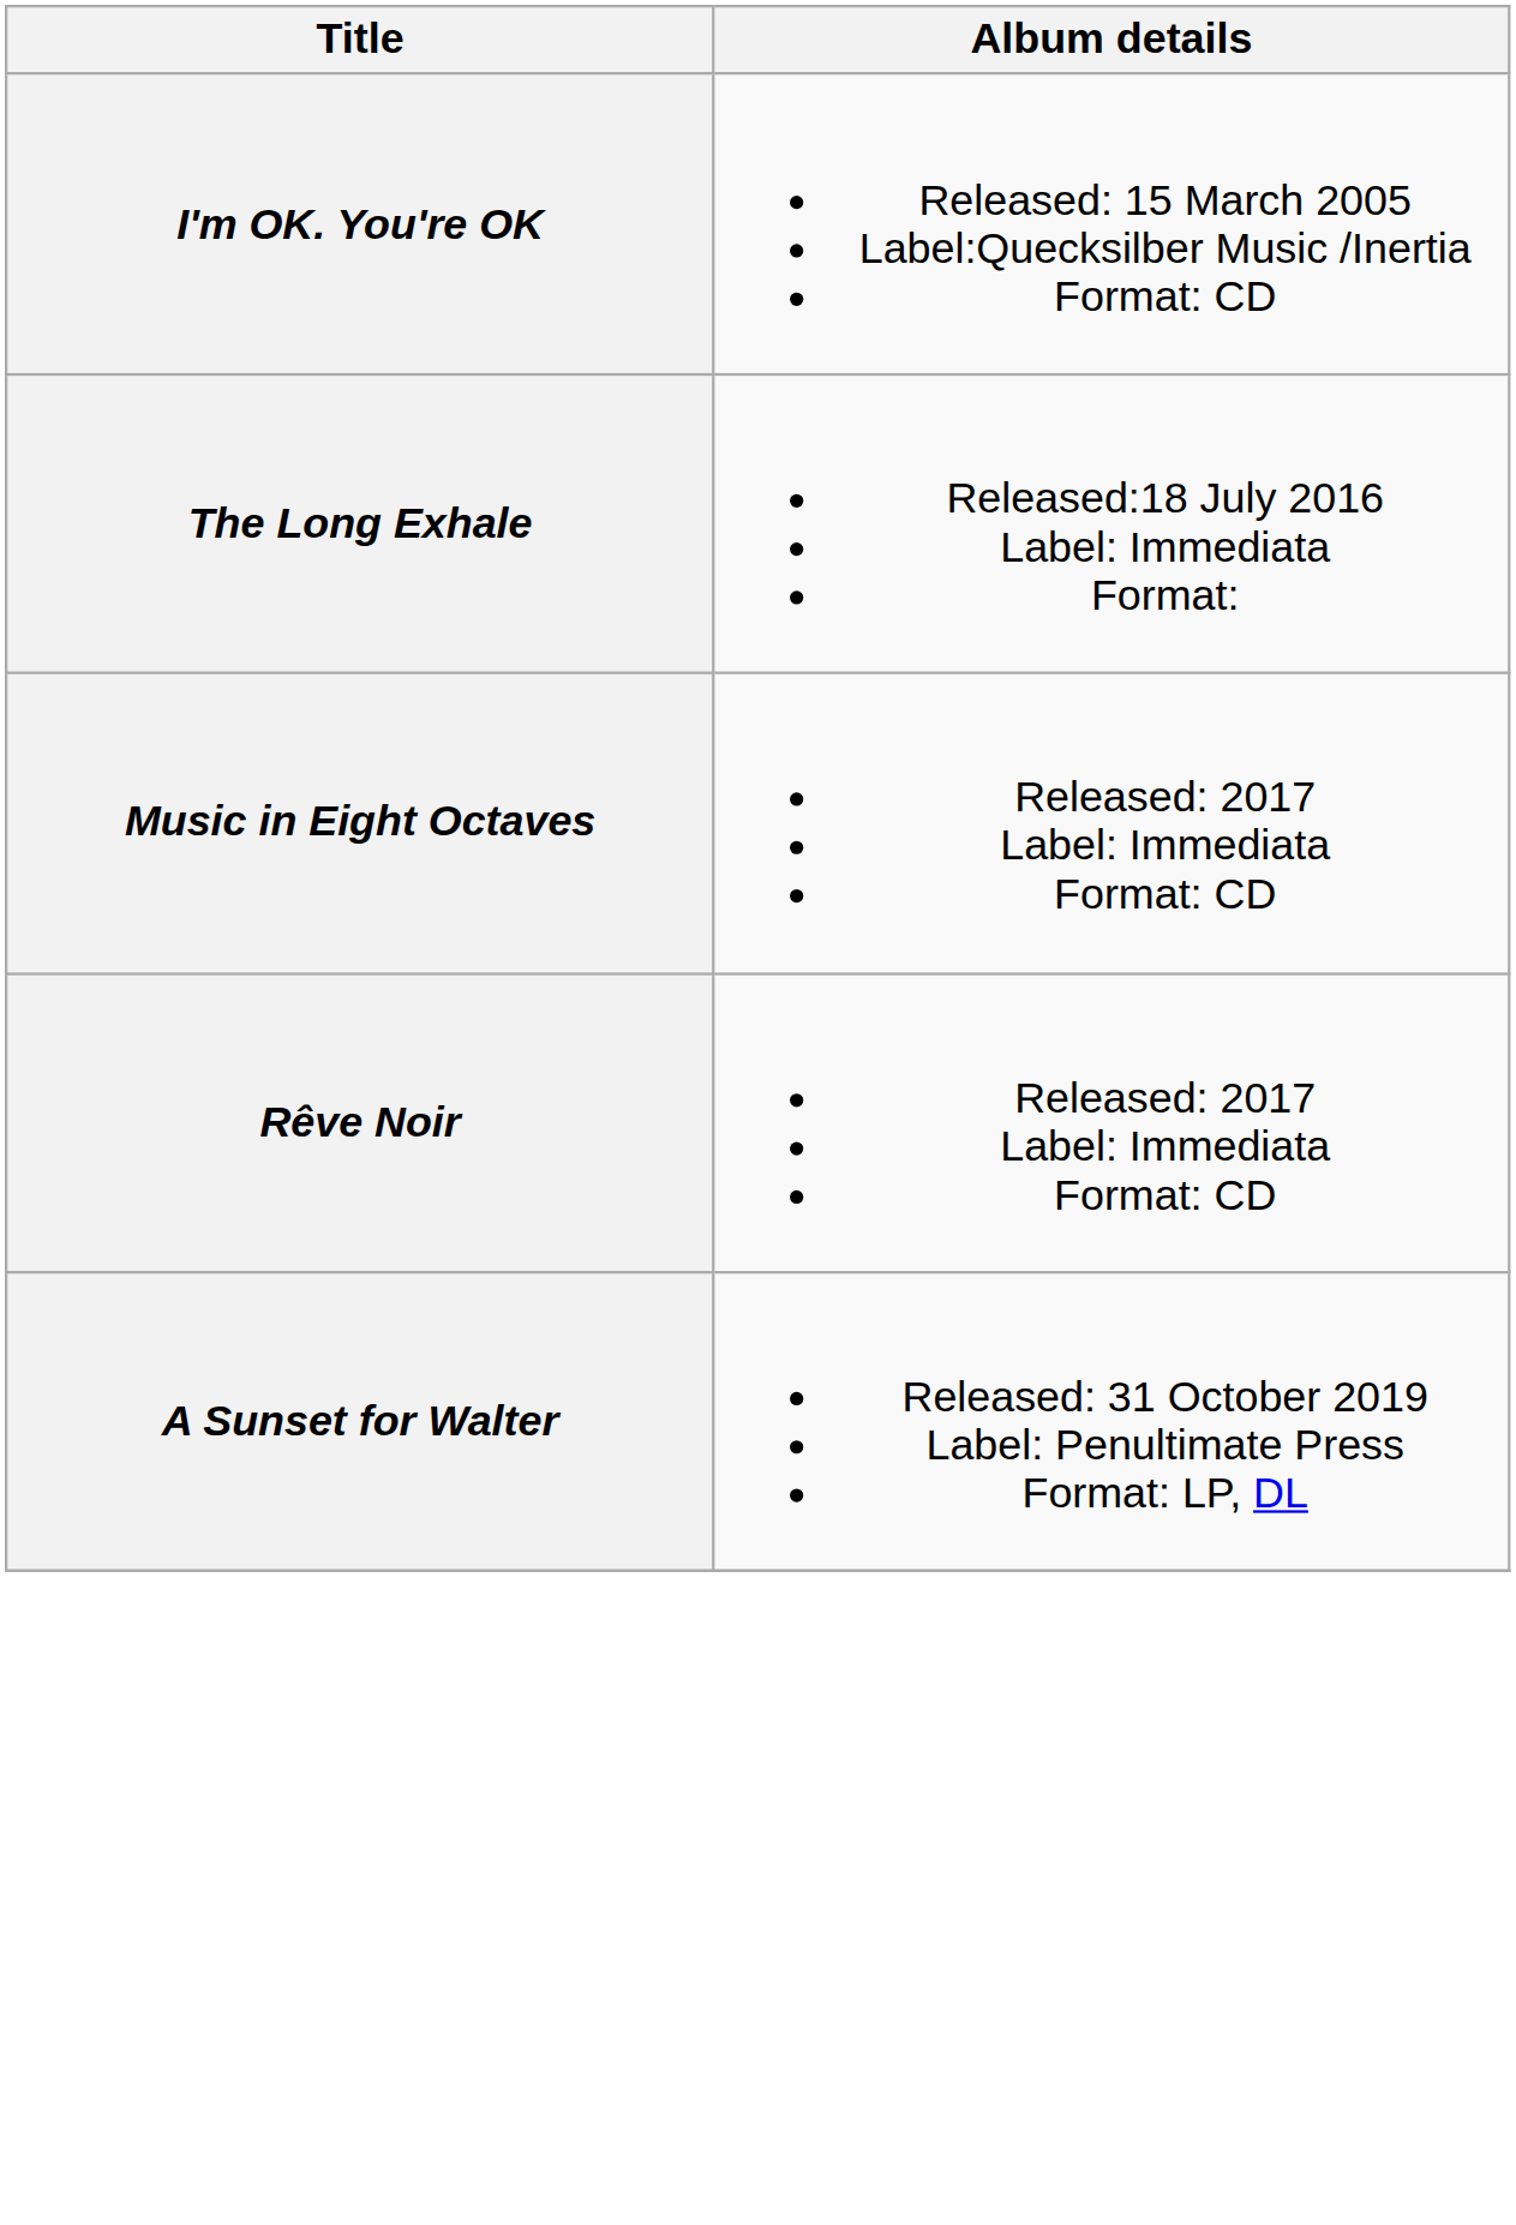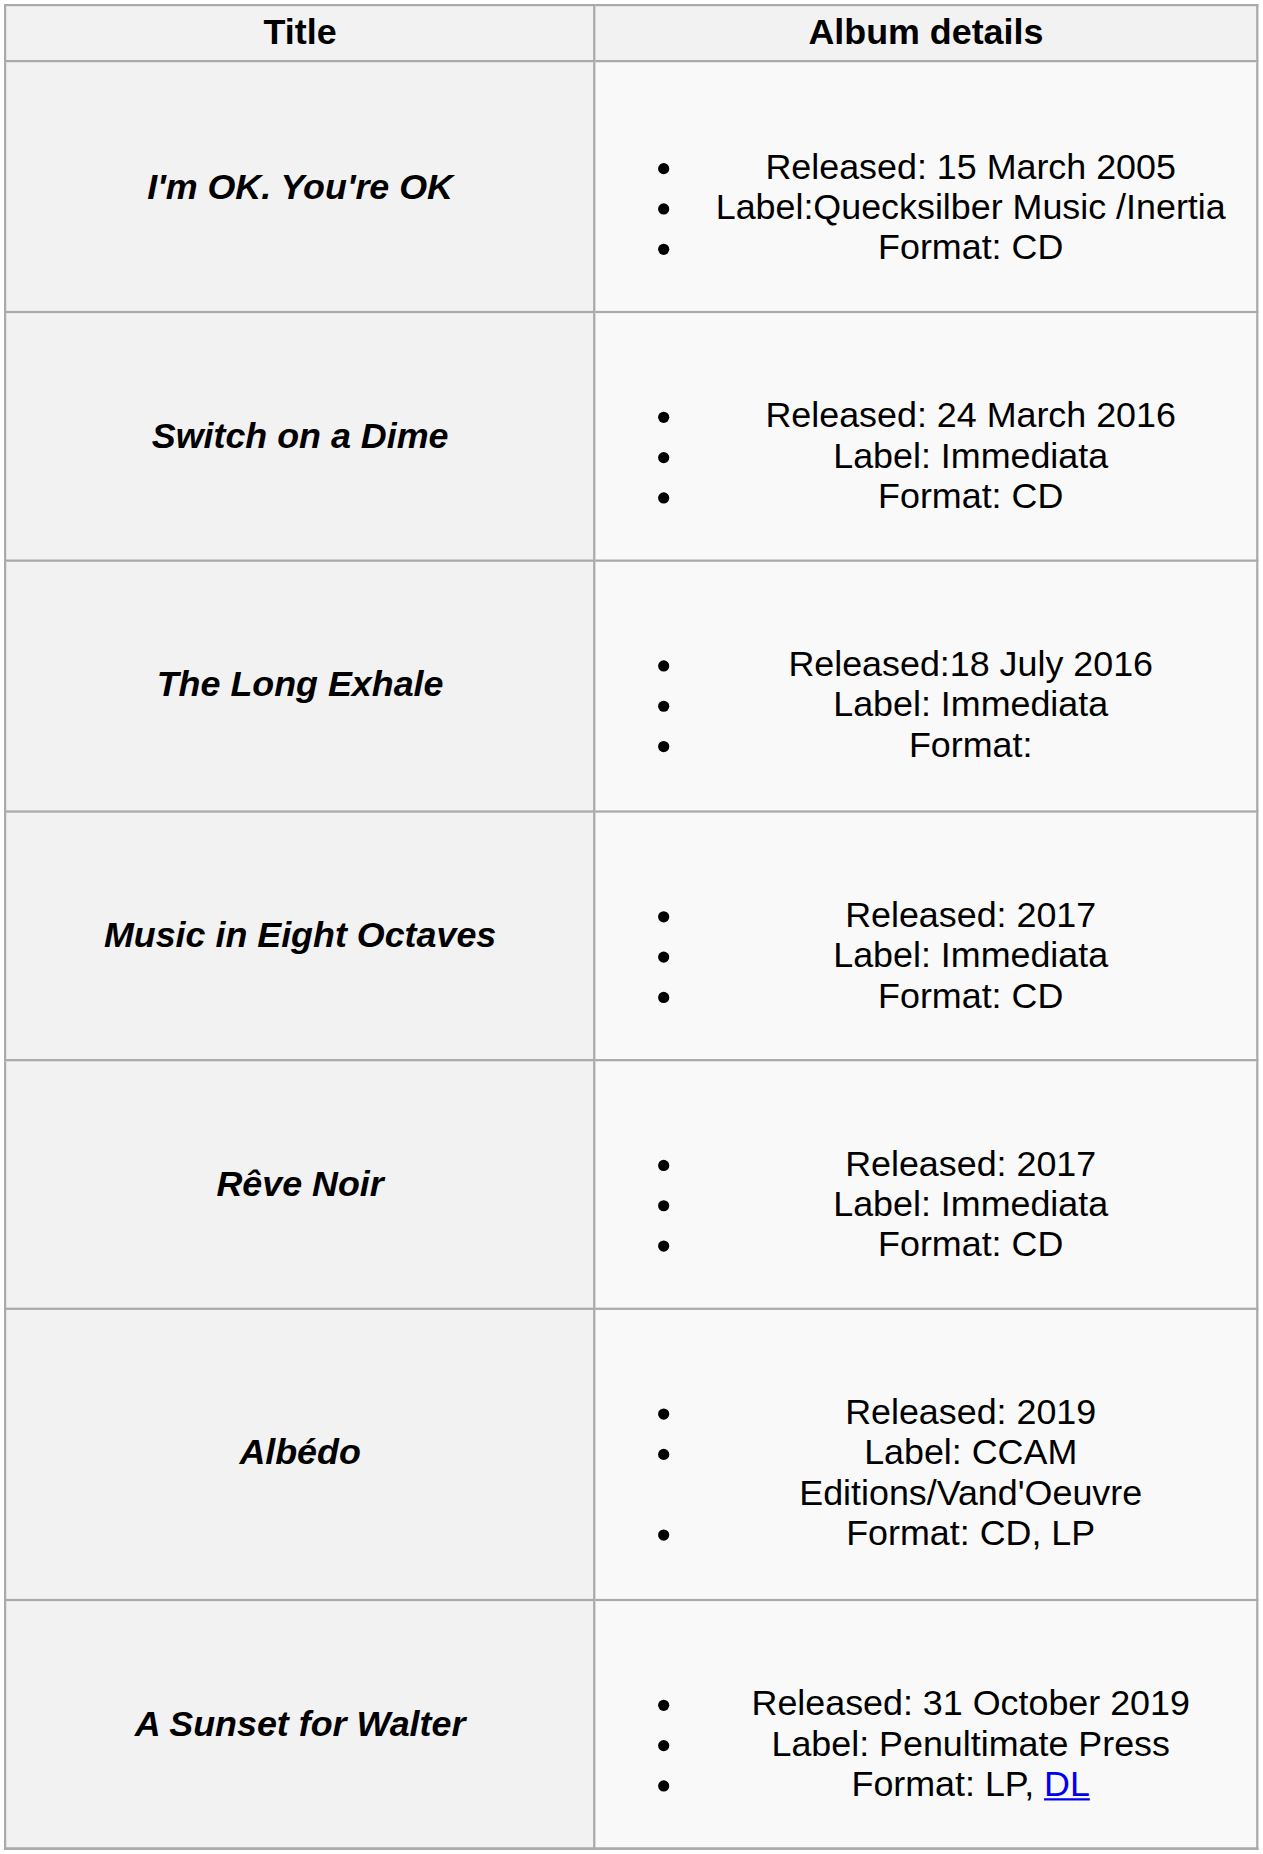+ row: Switch on a Dime | Released: 24 March 2016 Label: Immediata Format: CD
+ row: Albédo | Released: 2019 Label: CCAM Editions/Vand'Oeuvre Format: CD, LP
